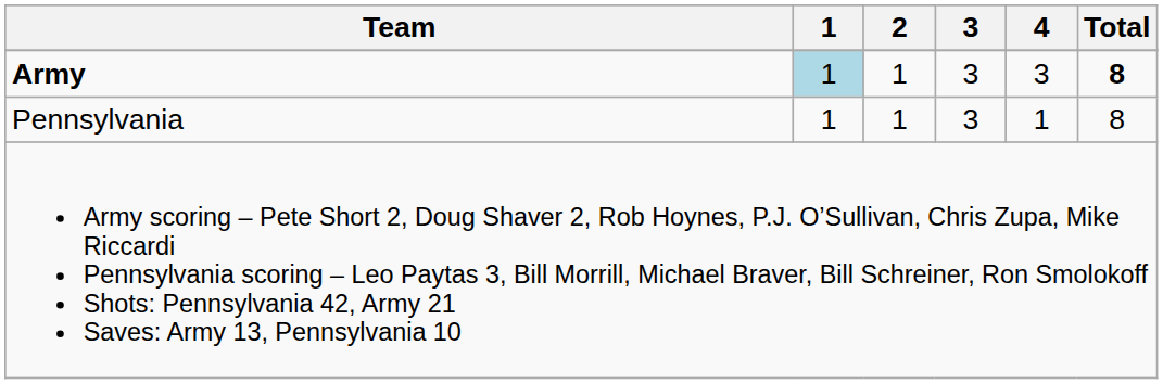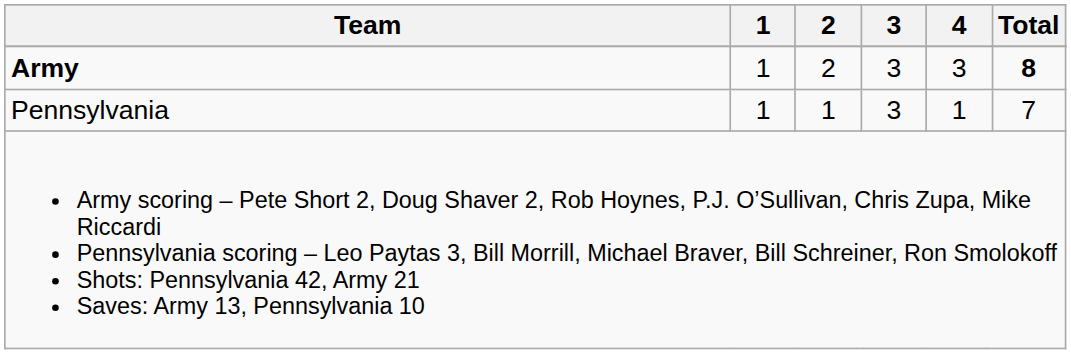Army | 1: lightblue background -> no background
Army | 2: 1 -> 2
Pennsylvania | Total: 8 -> 7
